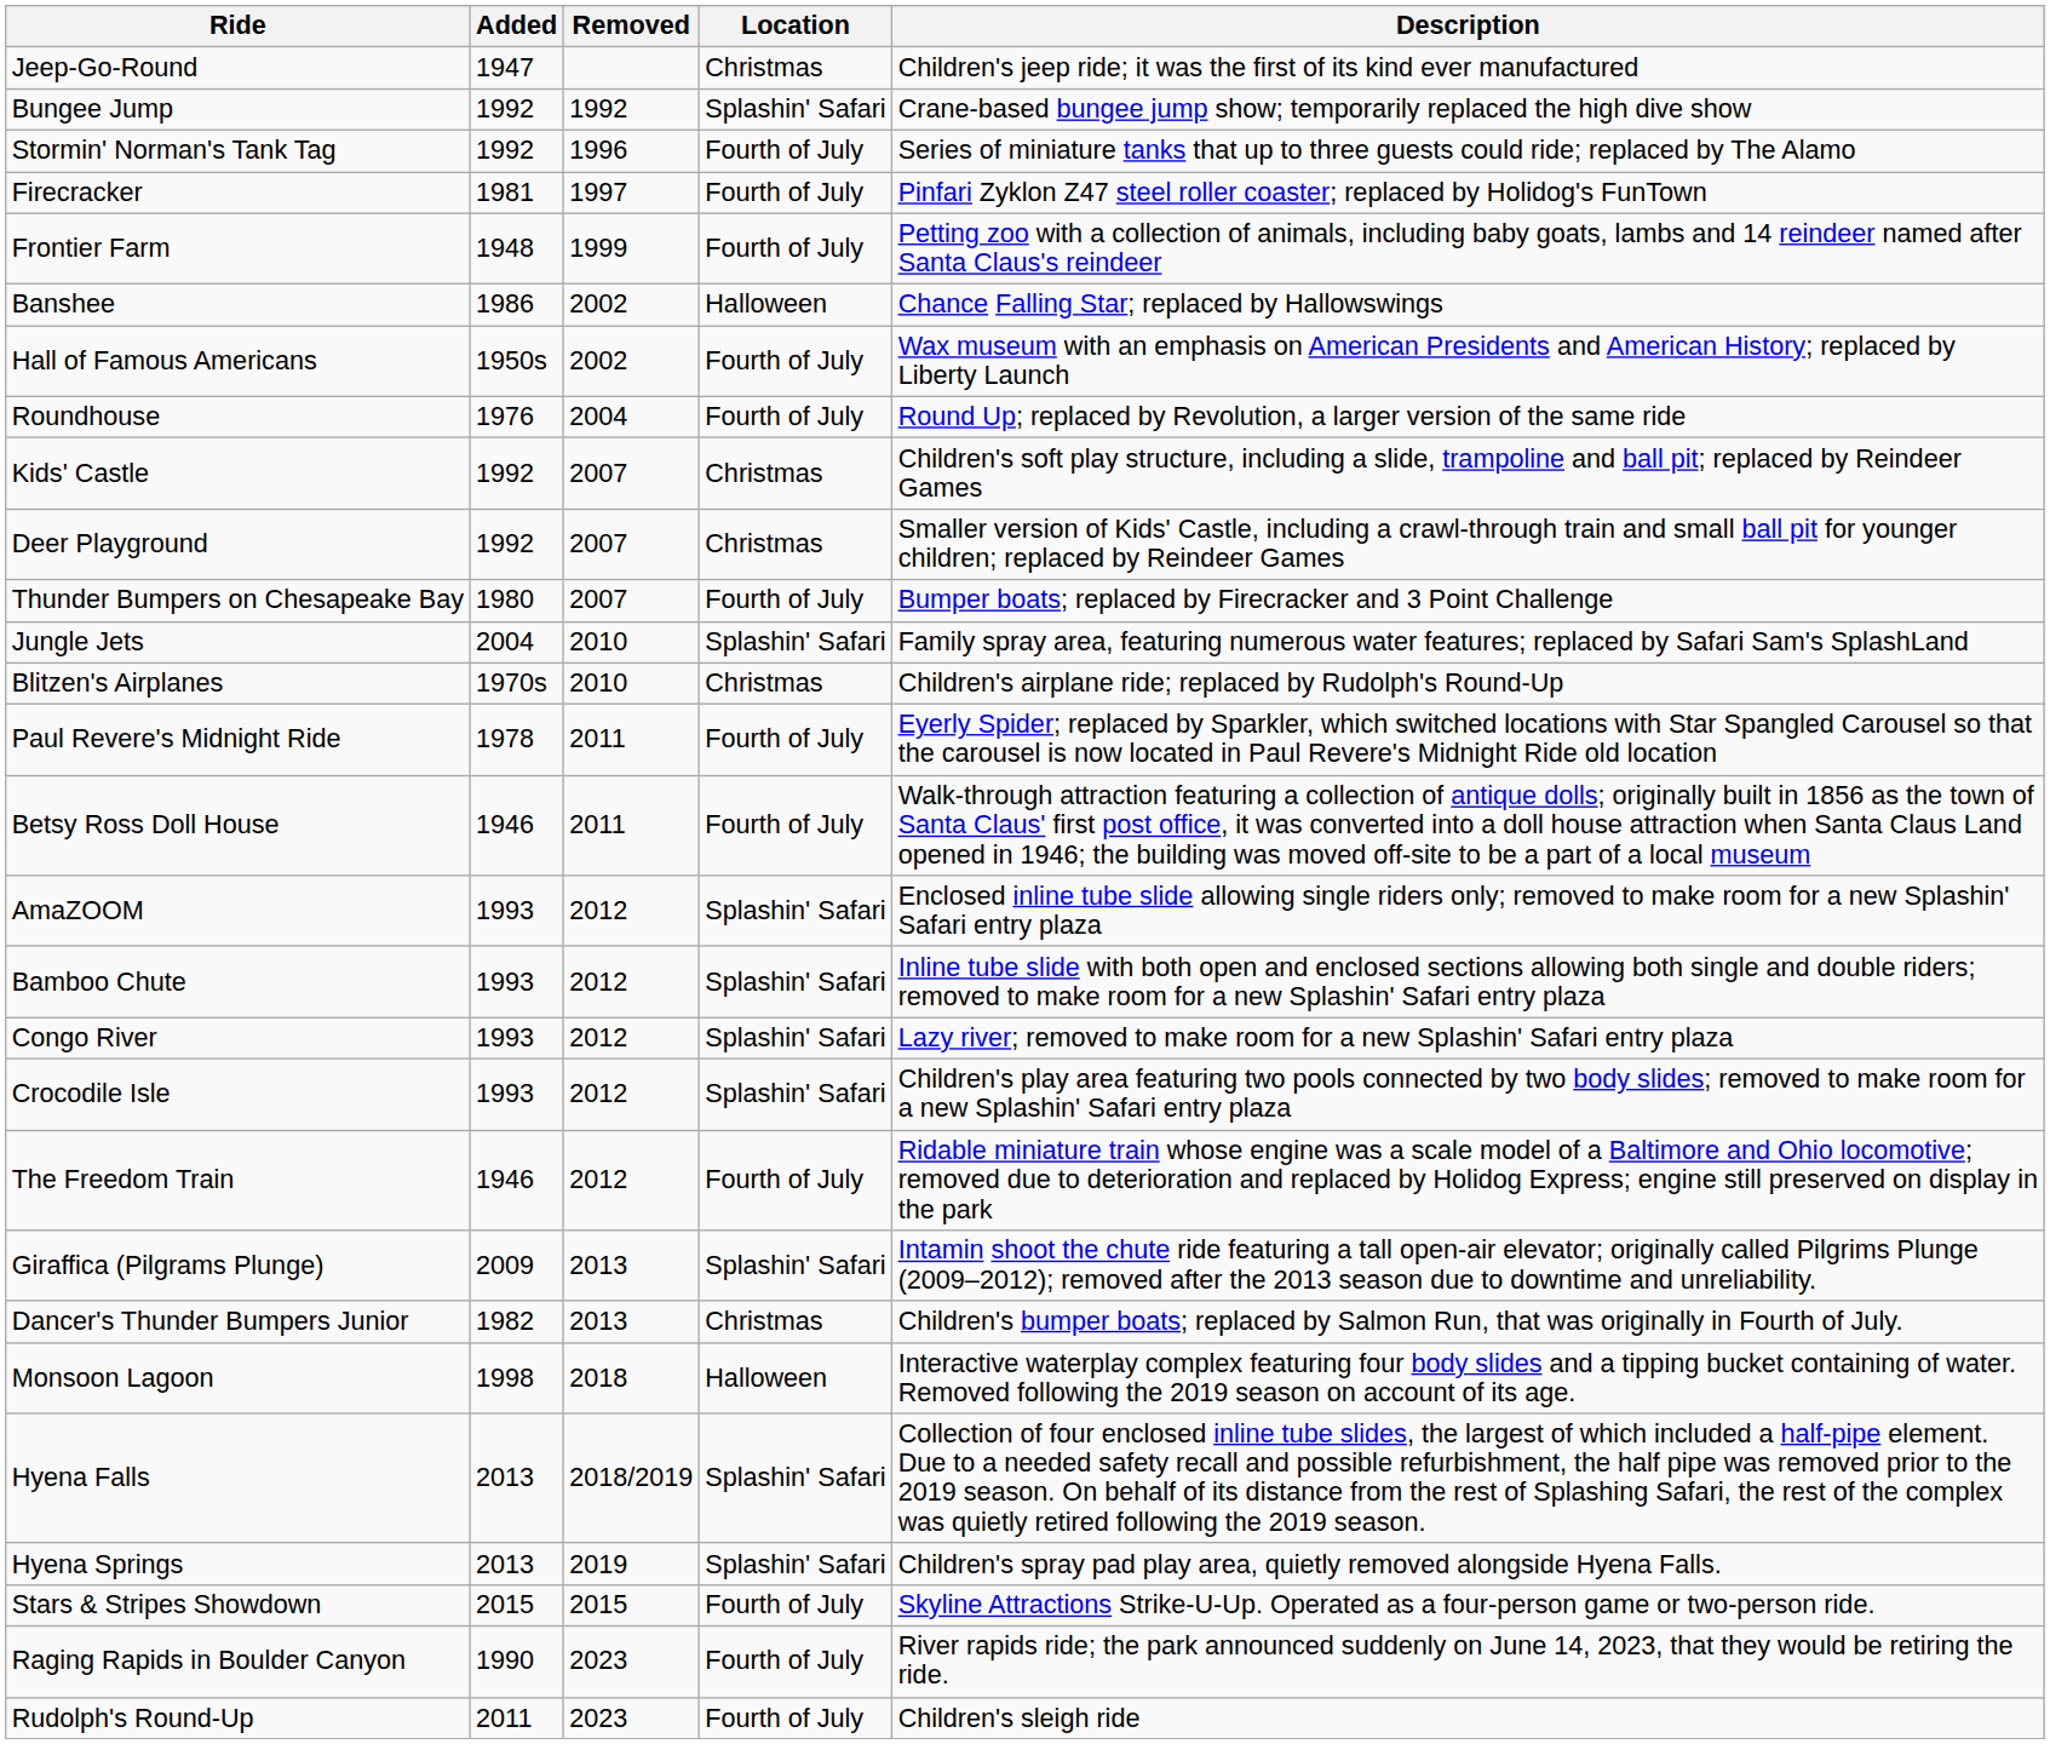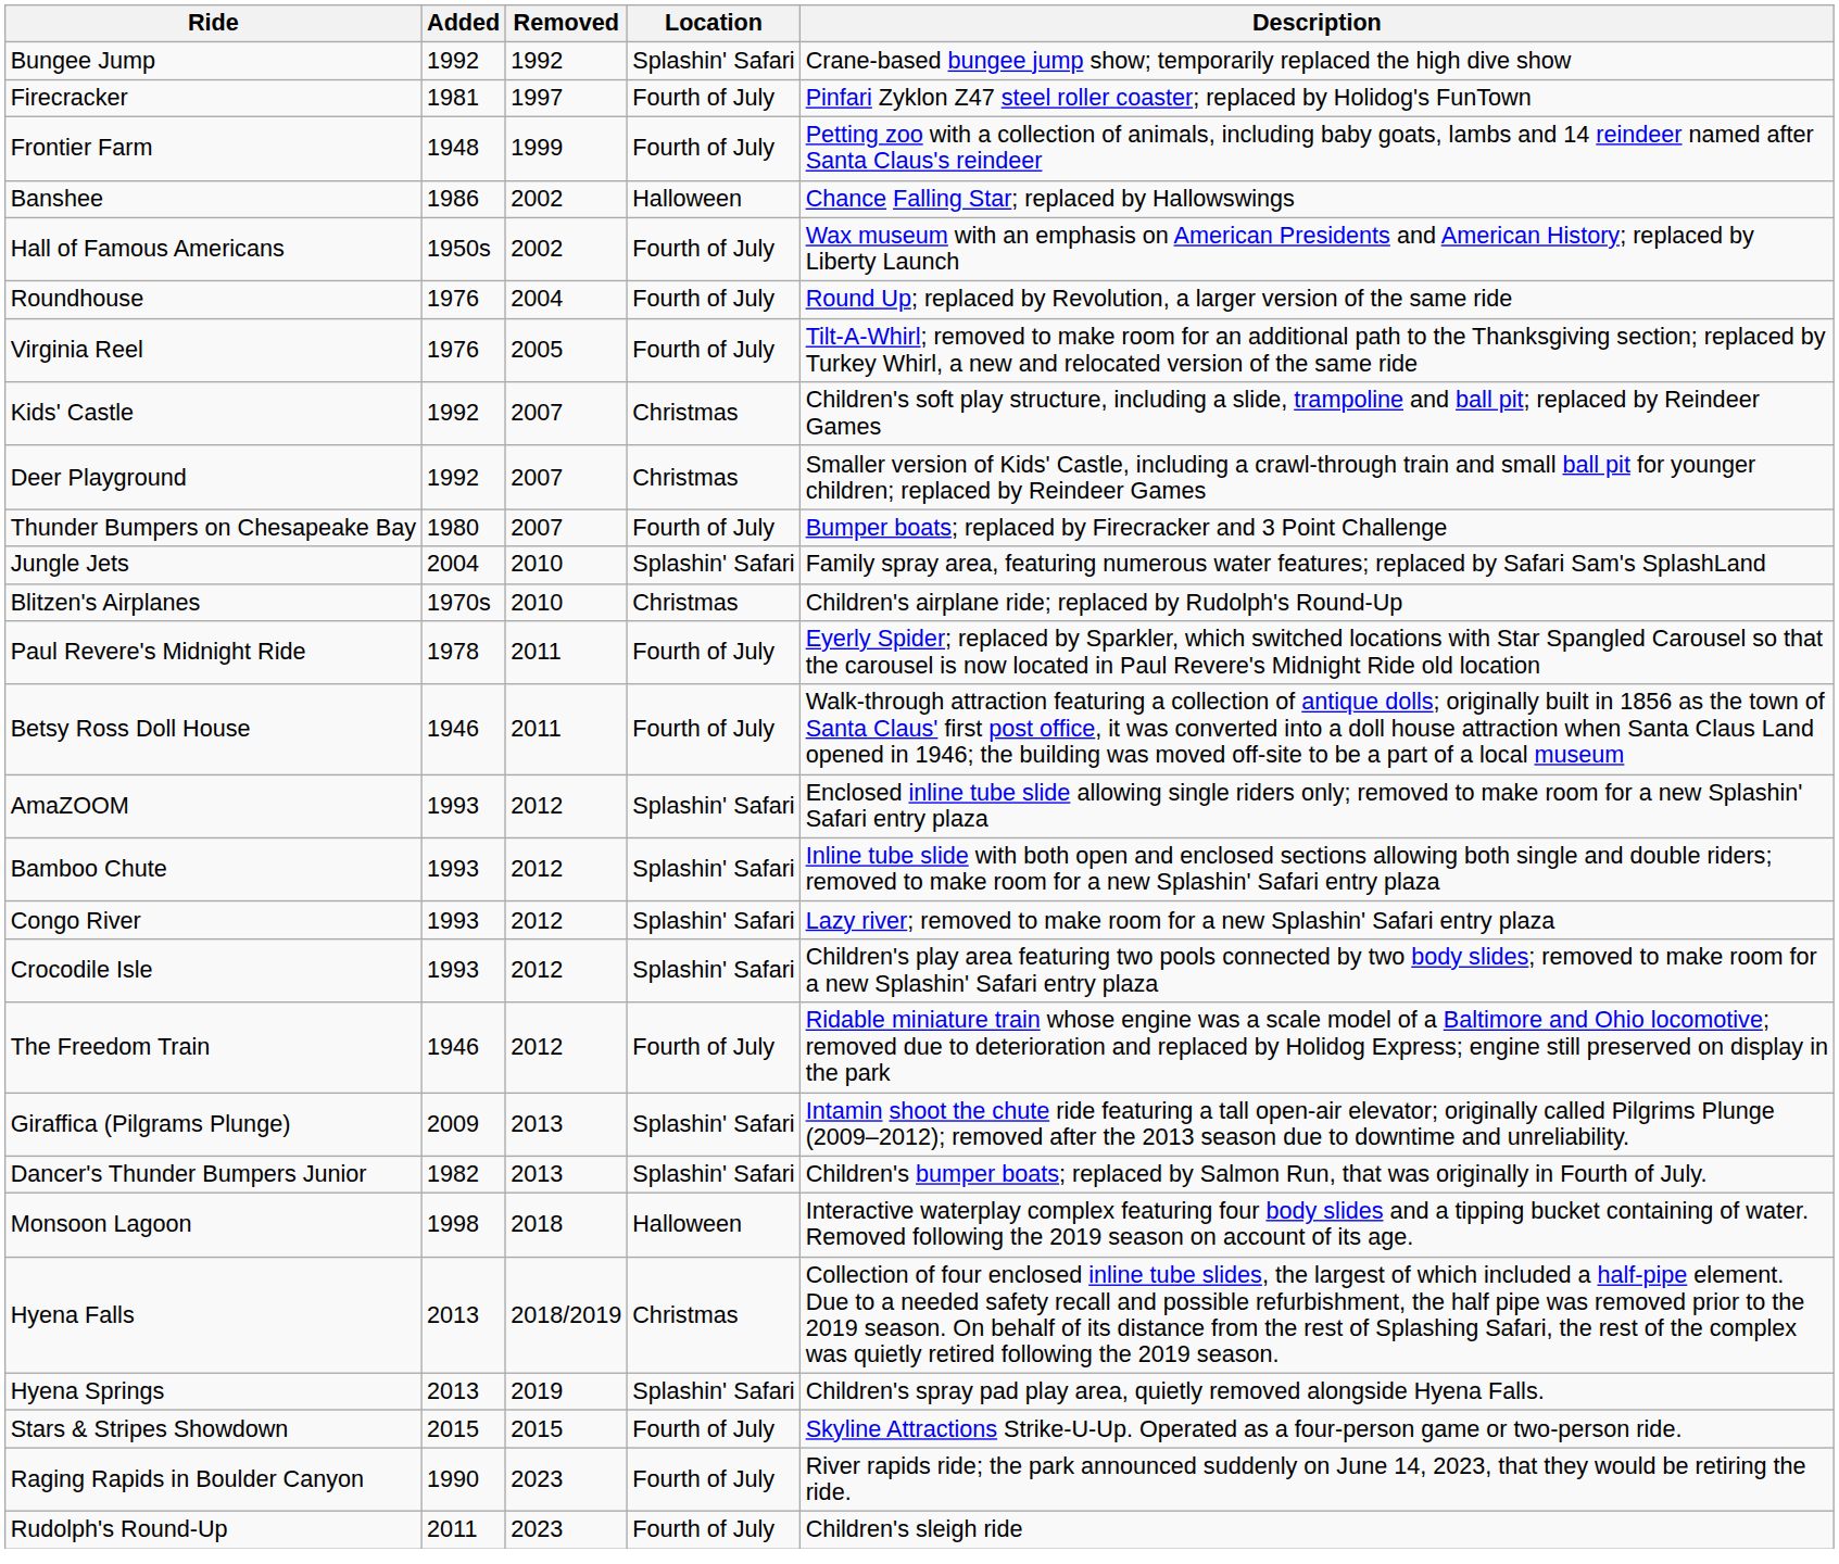- row: Jeep-Go-Round | 1947 | Christmas | Children's jeep ride; it was the first of its kind ever manufactured
- row: Stormin' Norman's Tank Tag | 1992 | 1996 | Fourth of July | Series of miniature tanks that up to three guests could ride; replaced by The Alamo
+ row: Virginia Reel | 1976 | 2005 | Fourth of July | Tilt-A-Whirl; removed to make room for an additional path to the Thanksgiving section; replaced by Turkey Whirl, a new and relocated version of the same ride
Dancer's Thunder Bumpers Junior | Location: Christmas -> Splashin' Safari
Hyena Falls | Location: Splashin' Safari -> Christmas
